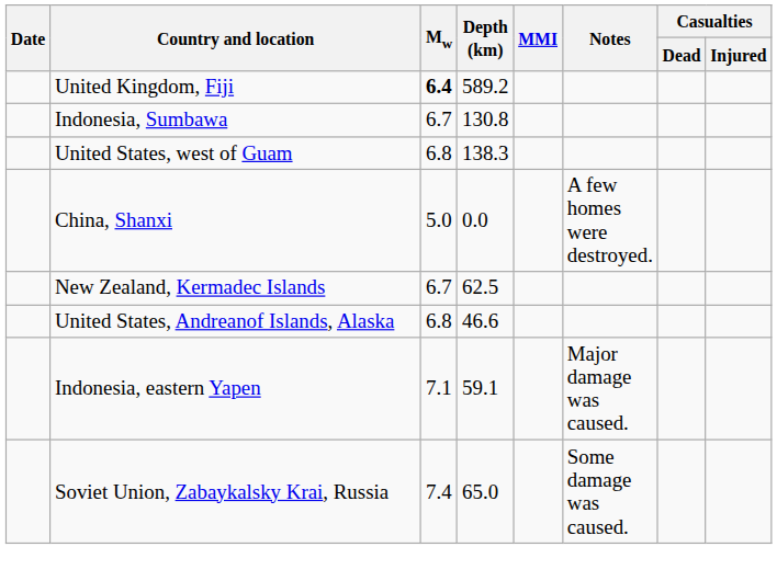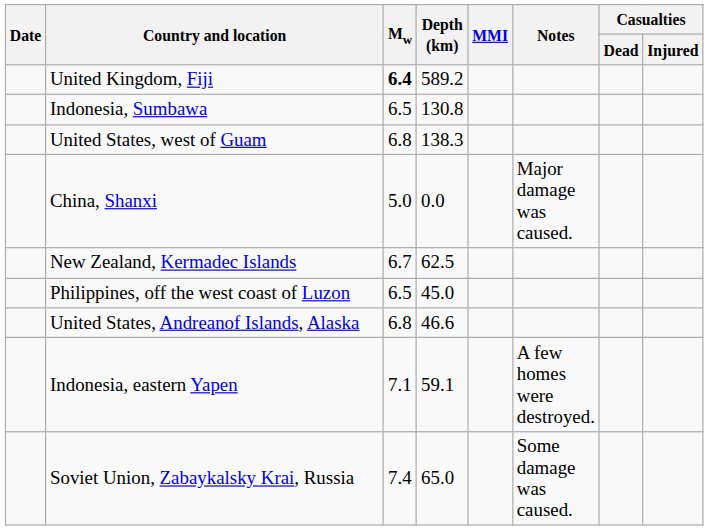Indonesia, Sumbawa | Mw: 6.7 -> 6.5
China, Shanxi | Notes: A few homes were destroyed. -> Major damage was caused.
+ row: Philippines, off the west coast of Luzon | 6.5 | 45.0
Indonesia, eastern Yapen | Notes: Major damage was caused. -> A few homes were destroyed.
